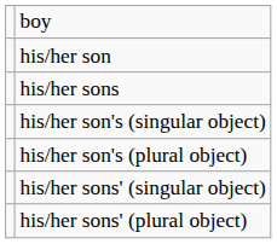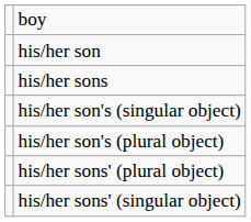rows swapped: his/her sons' (singular object) <-> his/her sons' (plural object)
